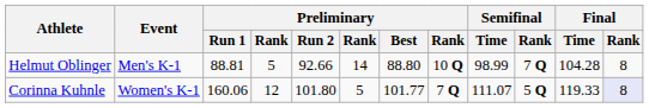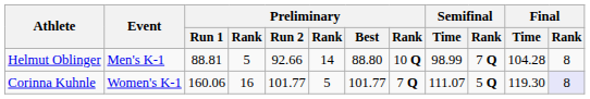Corinna Kuhnle | column 4: 12 -> 16
Corinna Kuhnle | Preliminary / Run 2: 101.80 -> 101.77
Corinna Kuhnle | Final / Time: 119.33 -> 119.30
